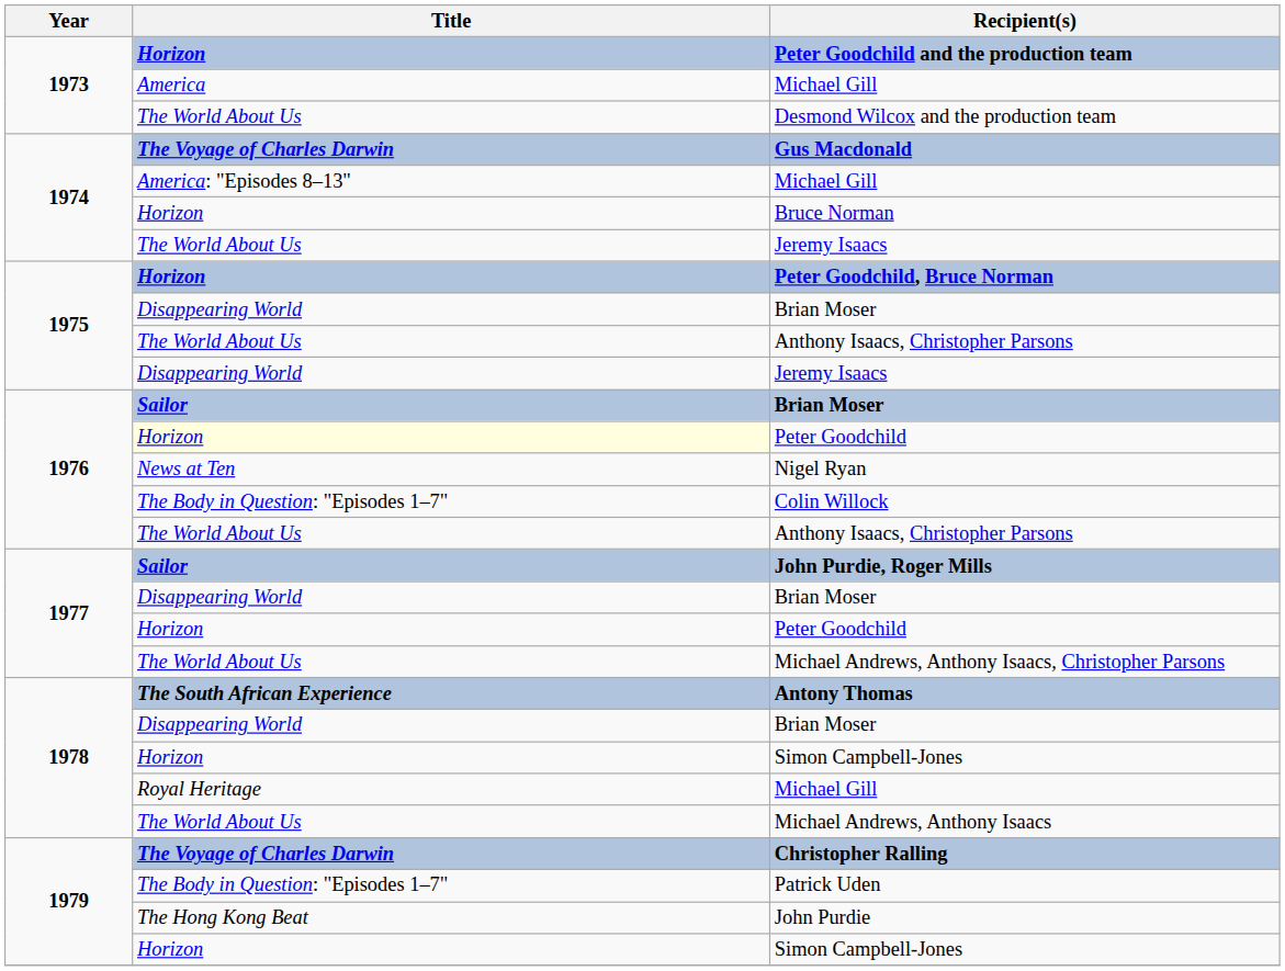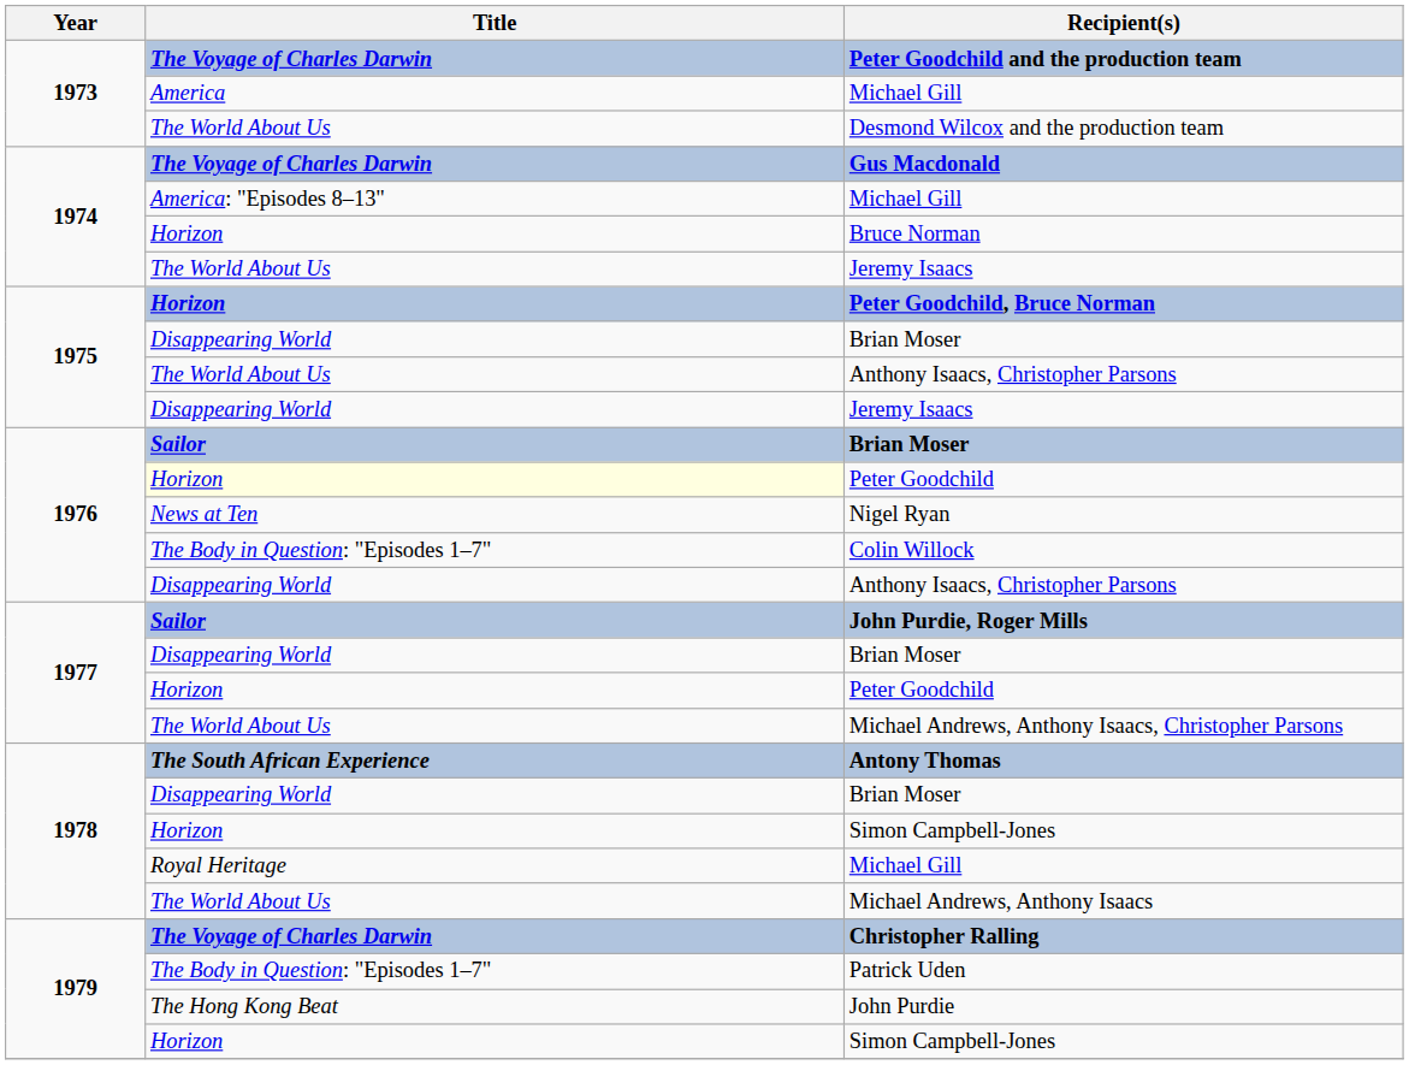Peter Goodchild and the production team | Title: Horizon -> The Voyage of Charles Darwin
1976 / Anthony Isaacs, Christopher Parsons | Title: The World About Us -> Disappearing World
